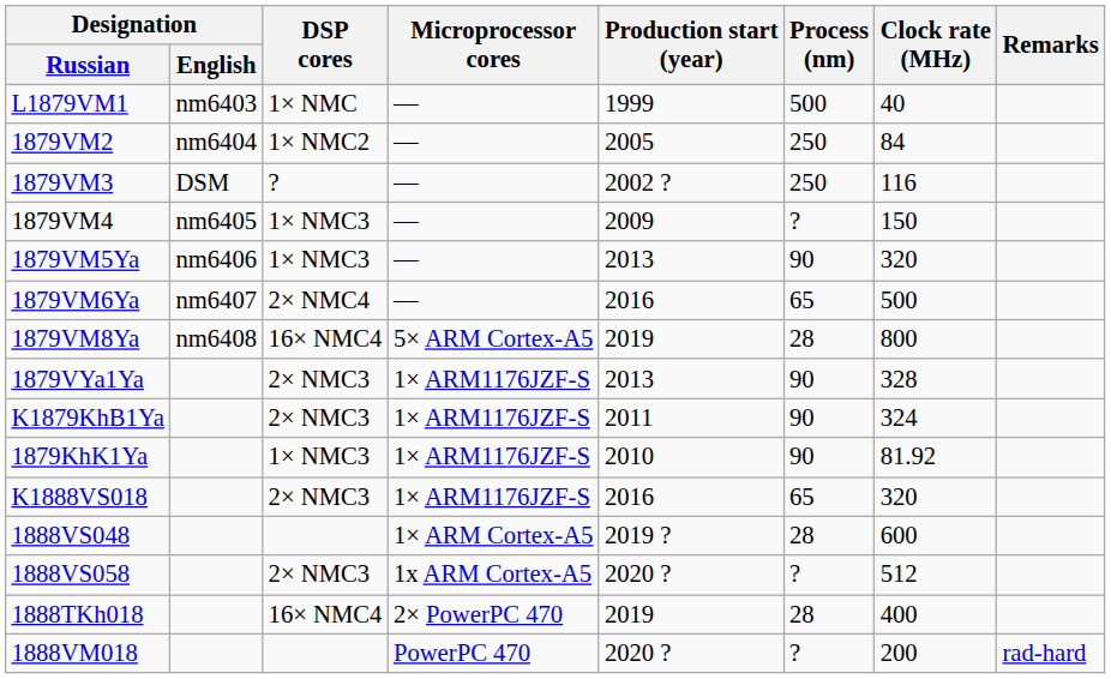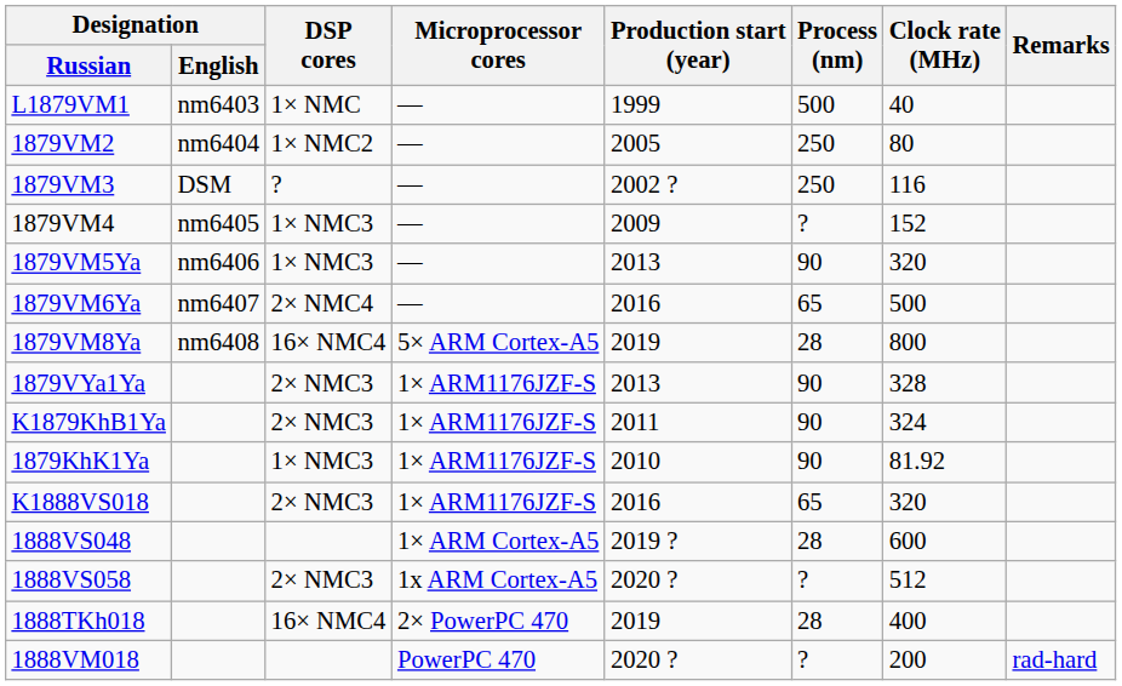1879VM2 | Clock rate (MHz): 84 -> 80
1879VM4 | Clock rate (MHz): 150 -> 152
